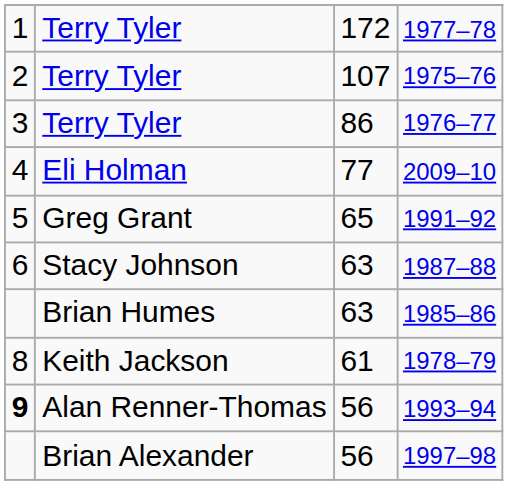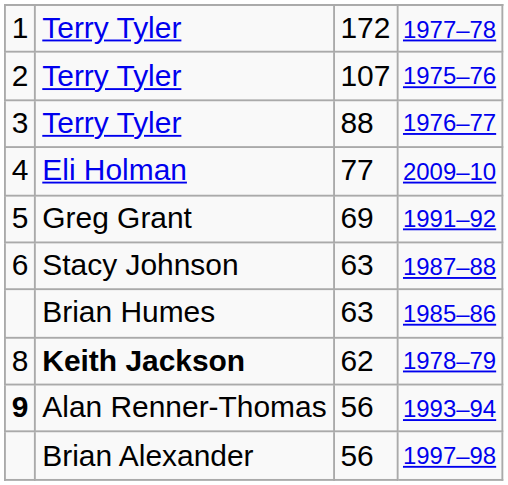1976–77 | column 3: 86 -> 88
1991–92 | column 3: 65 -> 69
1978–79 | column 2: normal -> bold
1978–79 | column 3: 61 -> 62
